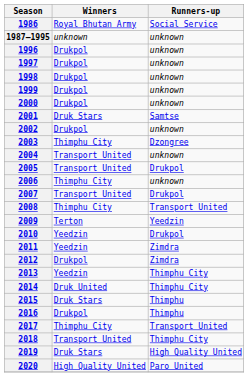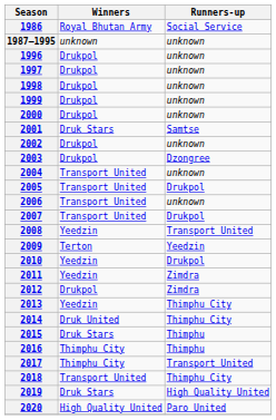2003 | Winners: Thimphu City -> Drukpol
2006 | Winners: Thimphu City -> Transport United
2008 | Winners: Thimphu City -> Yeedzin
2016 | Winners: Drukpol -> Thimphu City
